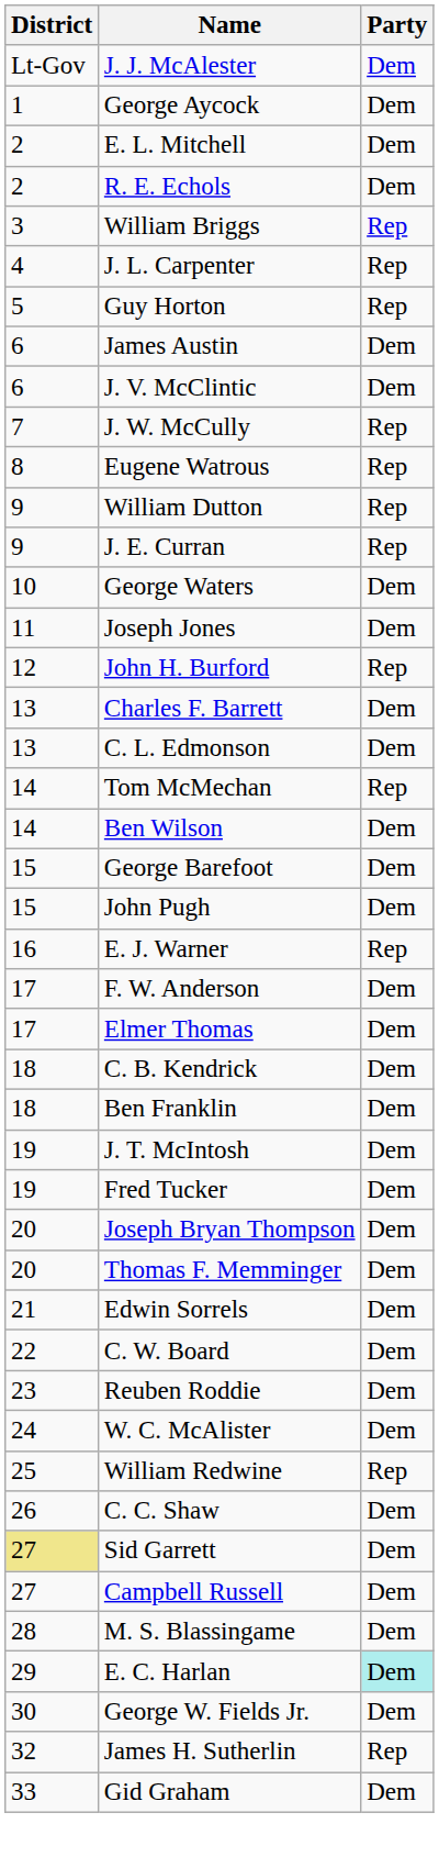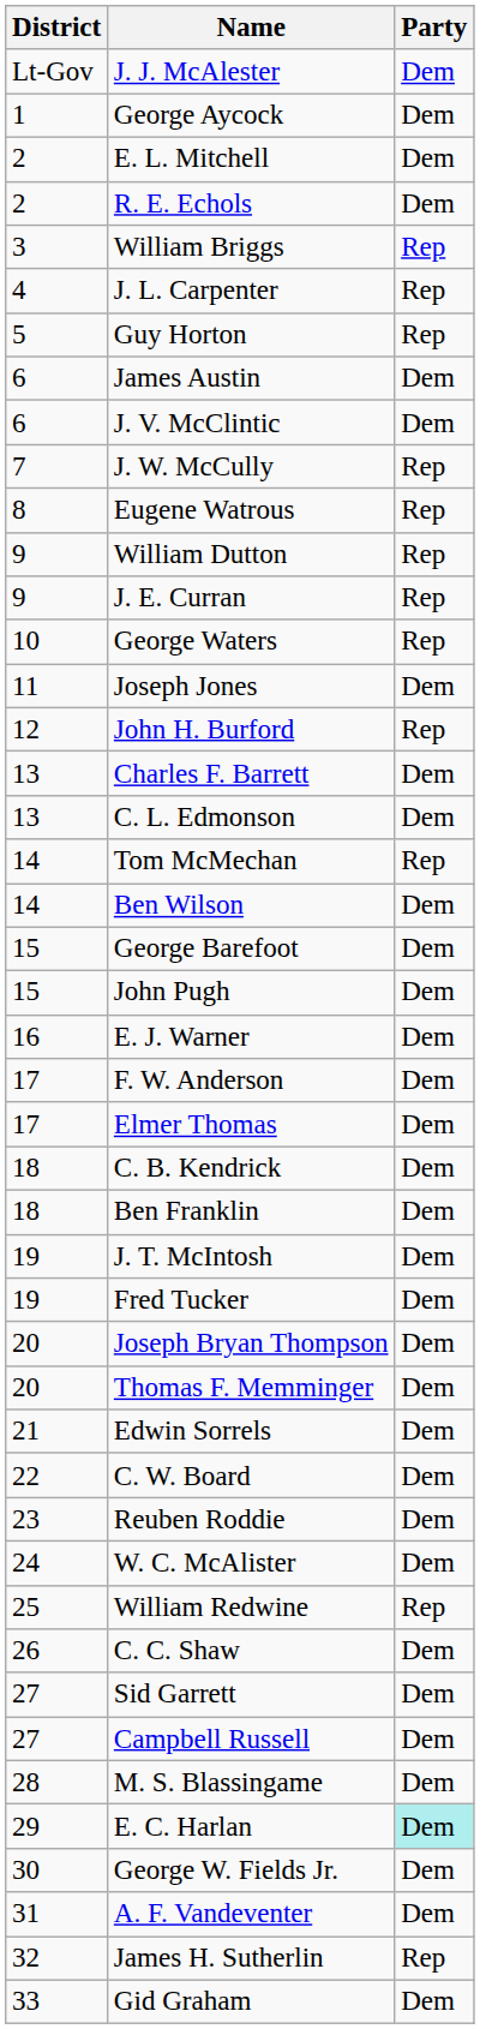George Waters | Party: Dem -> Rep
E. J. Warner | Party: Rep -> Dem
Sid Garrett | District: khaki background -> no background
+ row: 31 | A. F. Vandeventer | Dem
